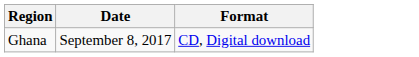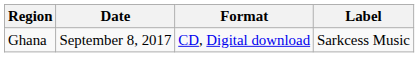+ column: Label | Sarkcess Music
